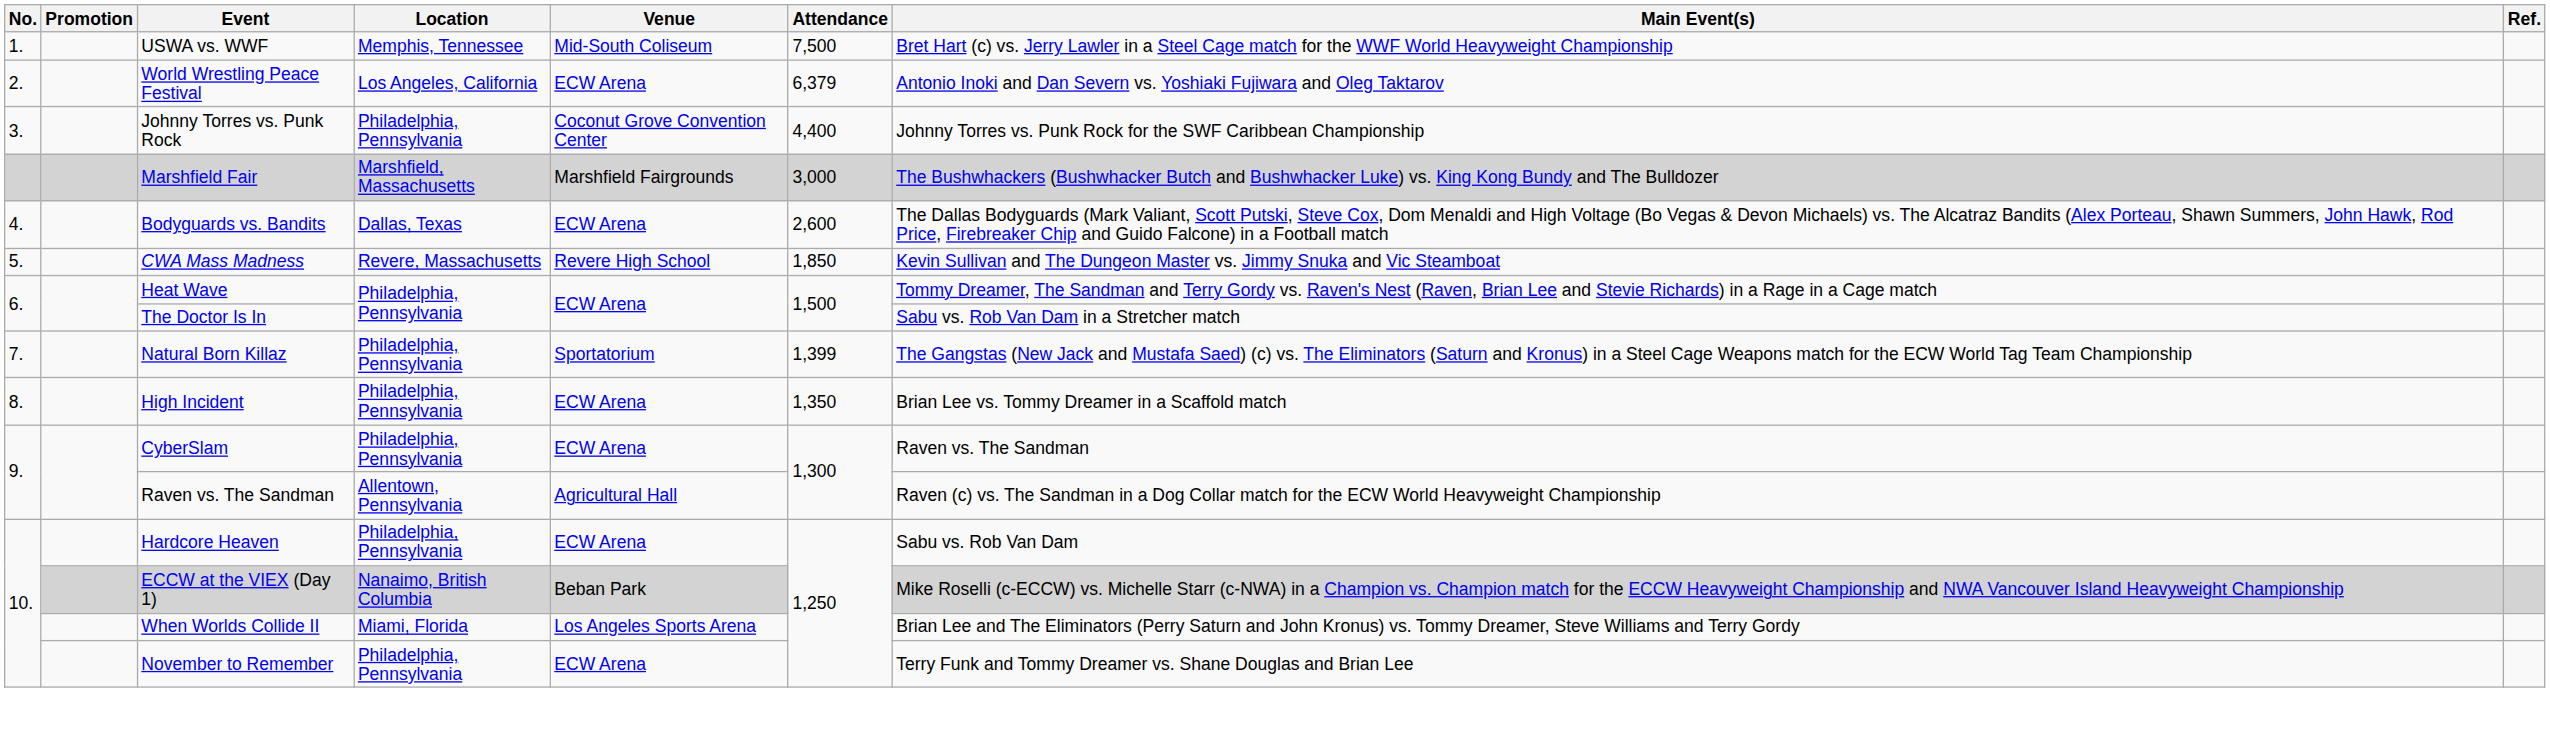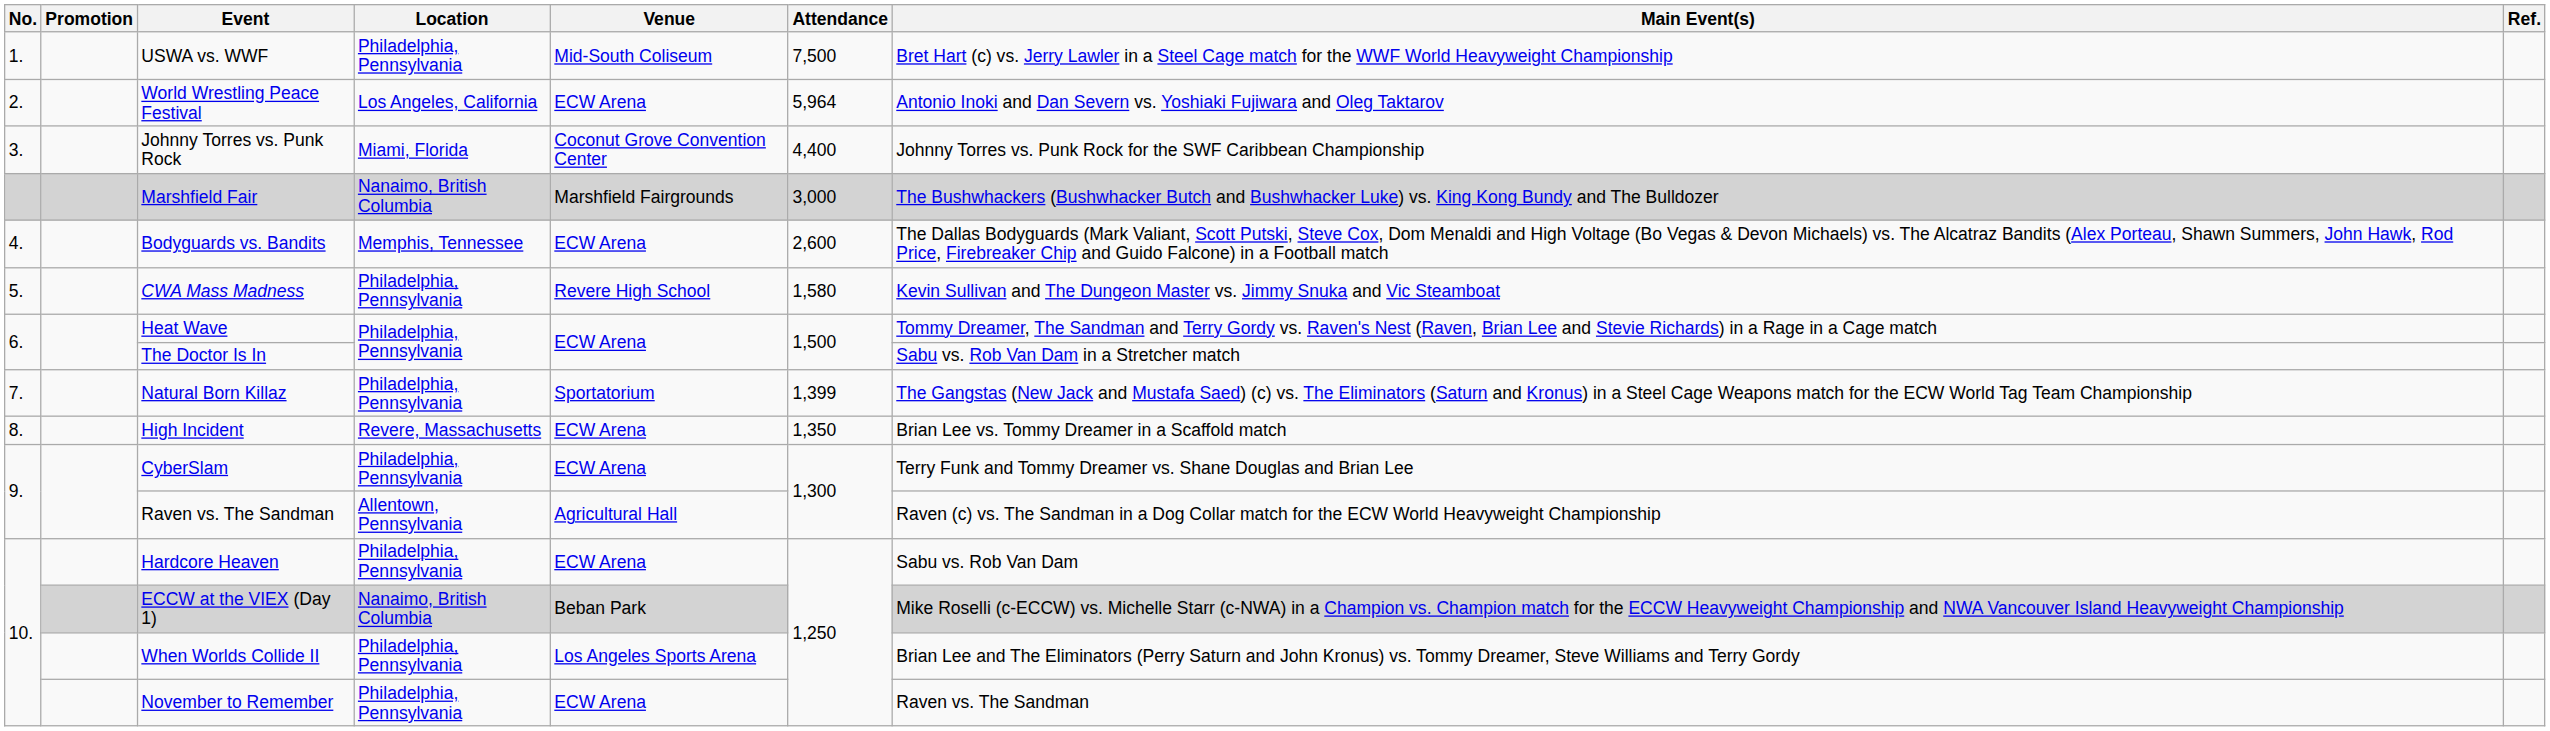USWA vs. WWF | Location: Memphis, Tennessee -> Philadelphia, Pennsylvania
World Wrestling Peace Festival | Attendance: 6,379 -> 5,964
Johnny Torres vs. Punk Rock | Location: Philadelphia, Pennsylvania -> Miami, Florida
Marshfield Fair | Location: Marshfield, Massachusetts -> Nanaimo, British Columbia
Bodyguards vs. Bandits | Location: Dallas, Texas -> Memphis, Tennessee
CWA Mass Madness | Location: Revere, Massachusetts -> Philadelphia, Pennsylvania
CWA Mass Madness | Attendance: 1,850 -> 1,580
High Incident | Location: Philadelphia, Pennsylvania -> Revere, Massachusetts
CyberSlam | Main Event(s): Raven vs. The Sandman -> Terry Funk and Tommy Dreamer vs. Shane Douglas and Brian Lee
When Worlds Collide II | Location: Miami, Florida -> Philadelphia, Pennsylvania
November to Remember | Main Event(s): Terry Funk and Tommy Dreamer vs. Shane Douglas and Brian Lee -> Raven vs. The Sandman
